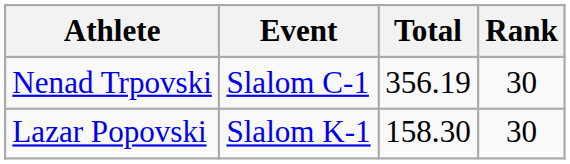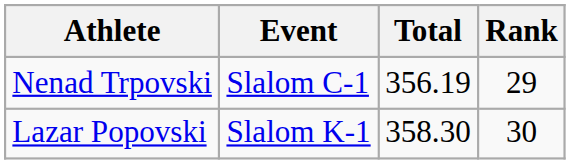Nenad Trpovski | Rank: 30 -> 29
Lazar Popovski | Total: 158.30 -> 358.30
